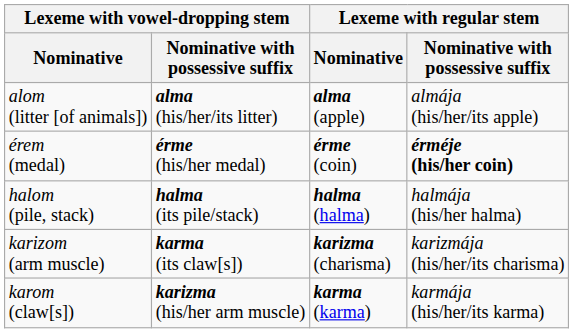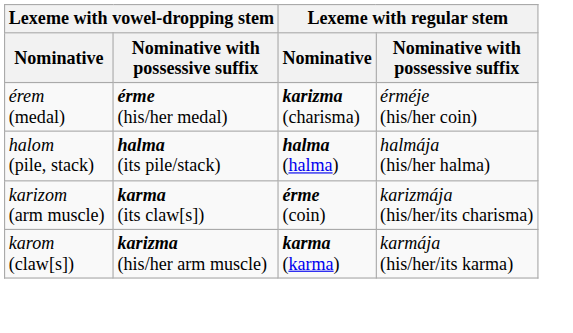- row: alom (litter [of animals]) | alma (his/her/its litter) | alma (apple) | almája (his/her/its apple)
érem (medal) | Lexeme with regular stem / Nominative: érme (coin) -> karizma (charisma)
érem (medal) | Lexeme with regular stem / Nominative with possessive suffix: bold -> normal
karizom (arm muscle) | Lexeme with regular stem / Nominative: karizma (charisma) -> érme (coin)
